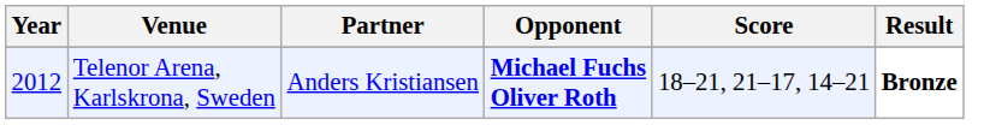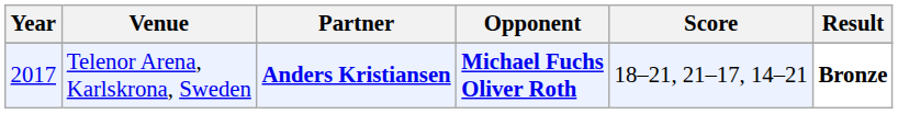Telenor Arena, Karlskrona, Sweden | Year: 2012 -> 2017
Telenor Arena, Karlskrona, Sweden | Partner: normal -> bold
